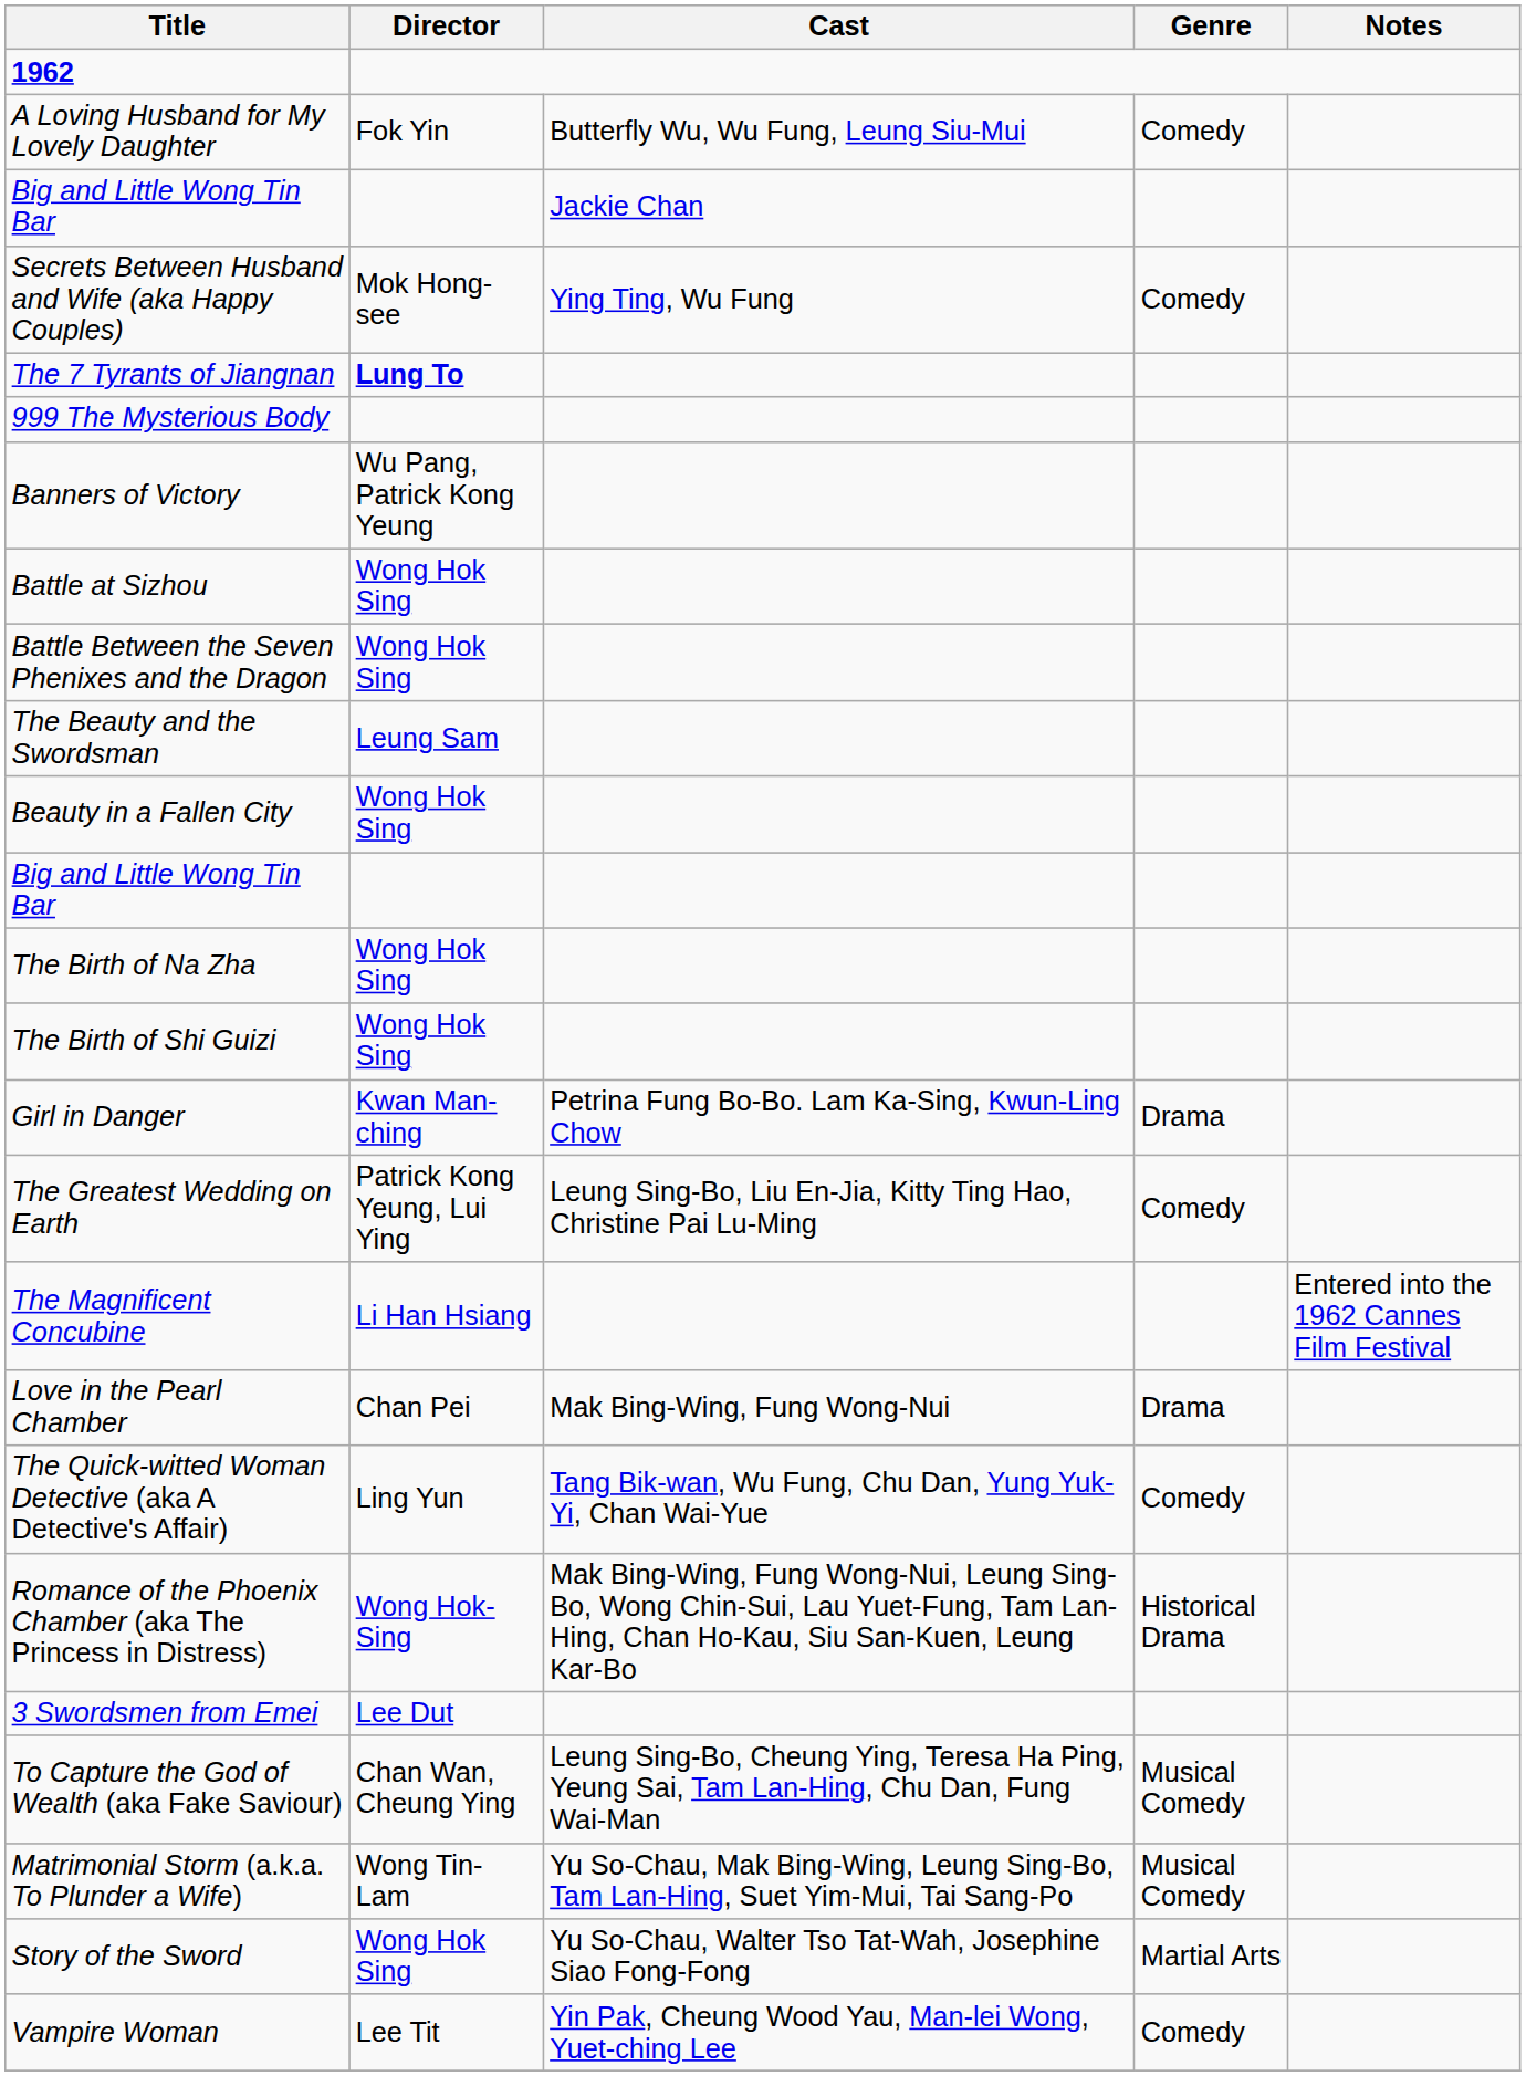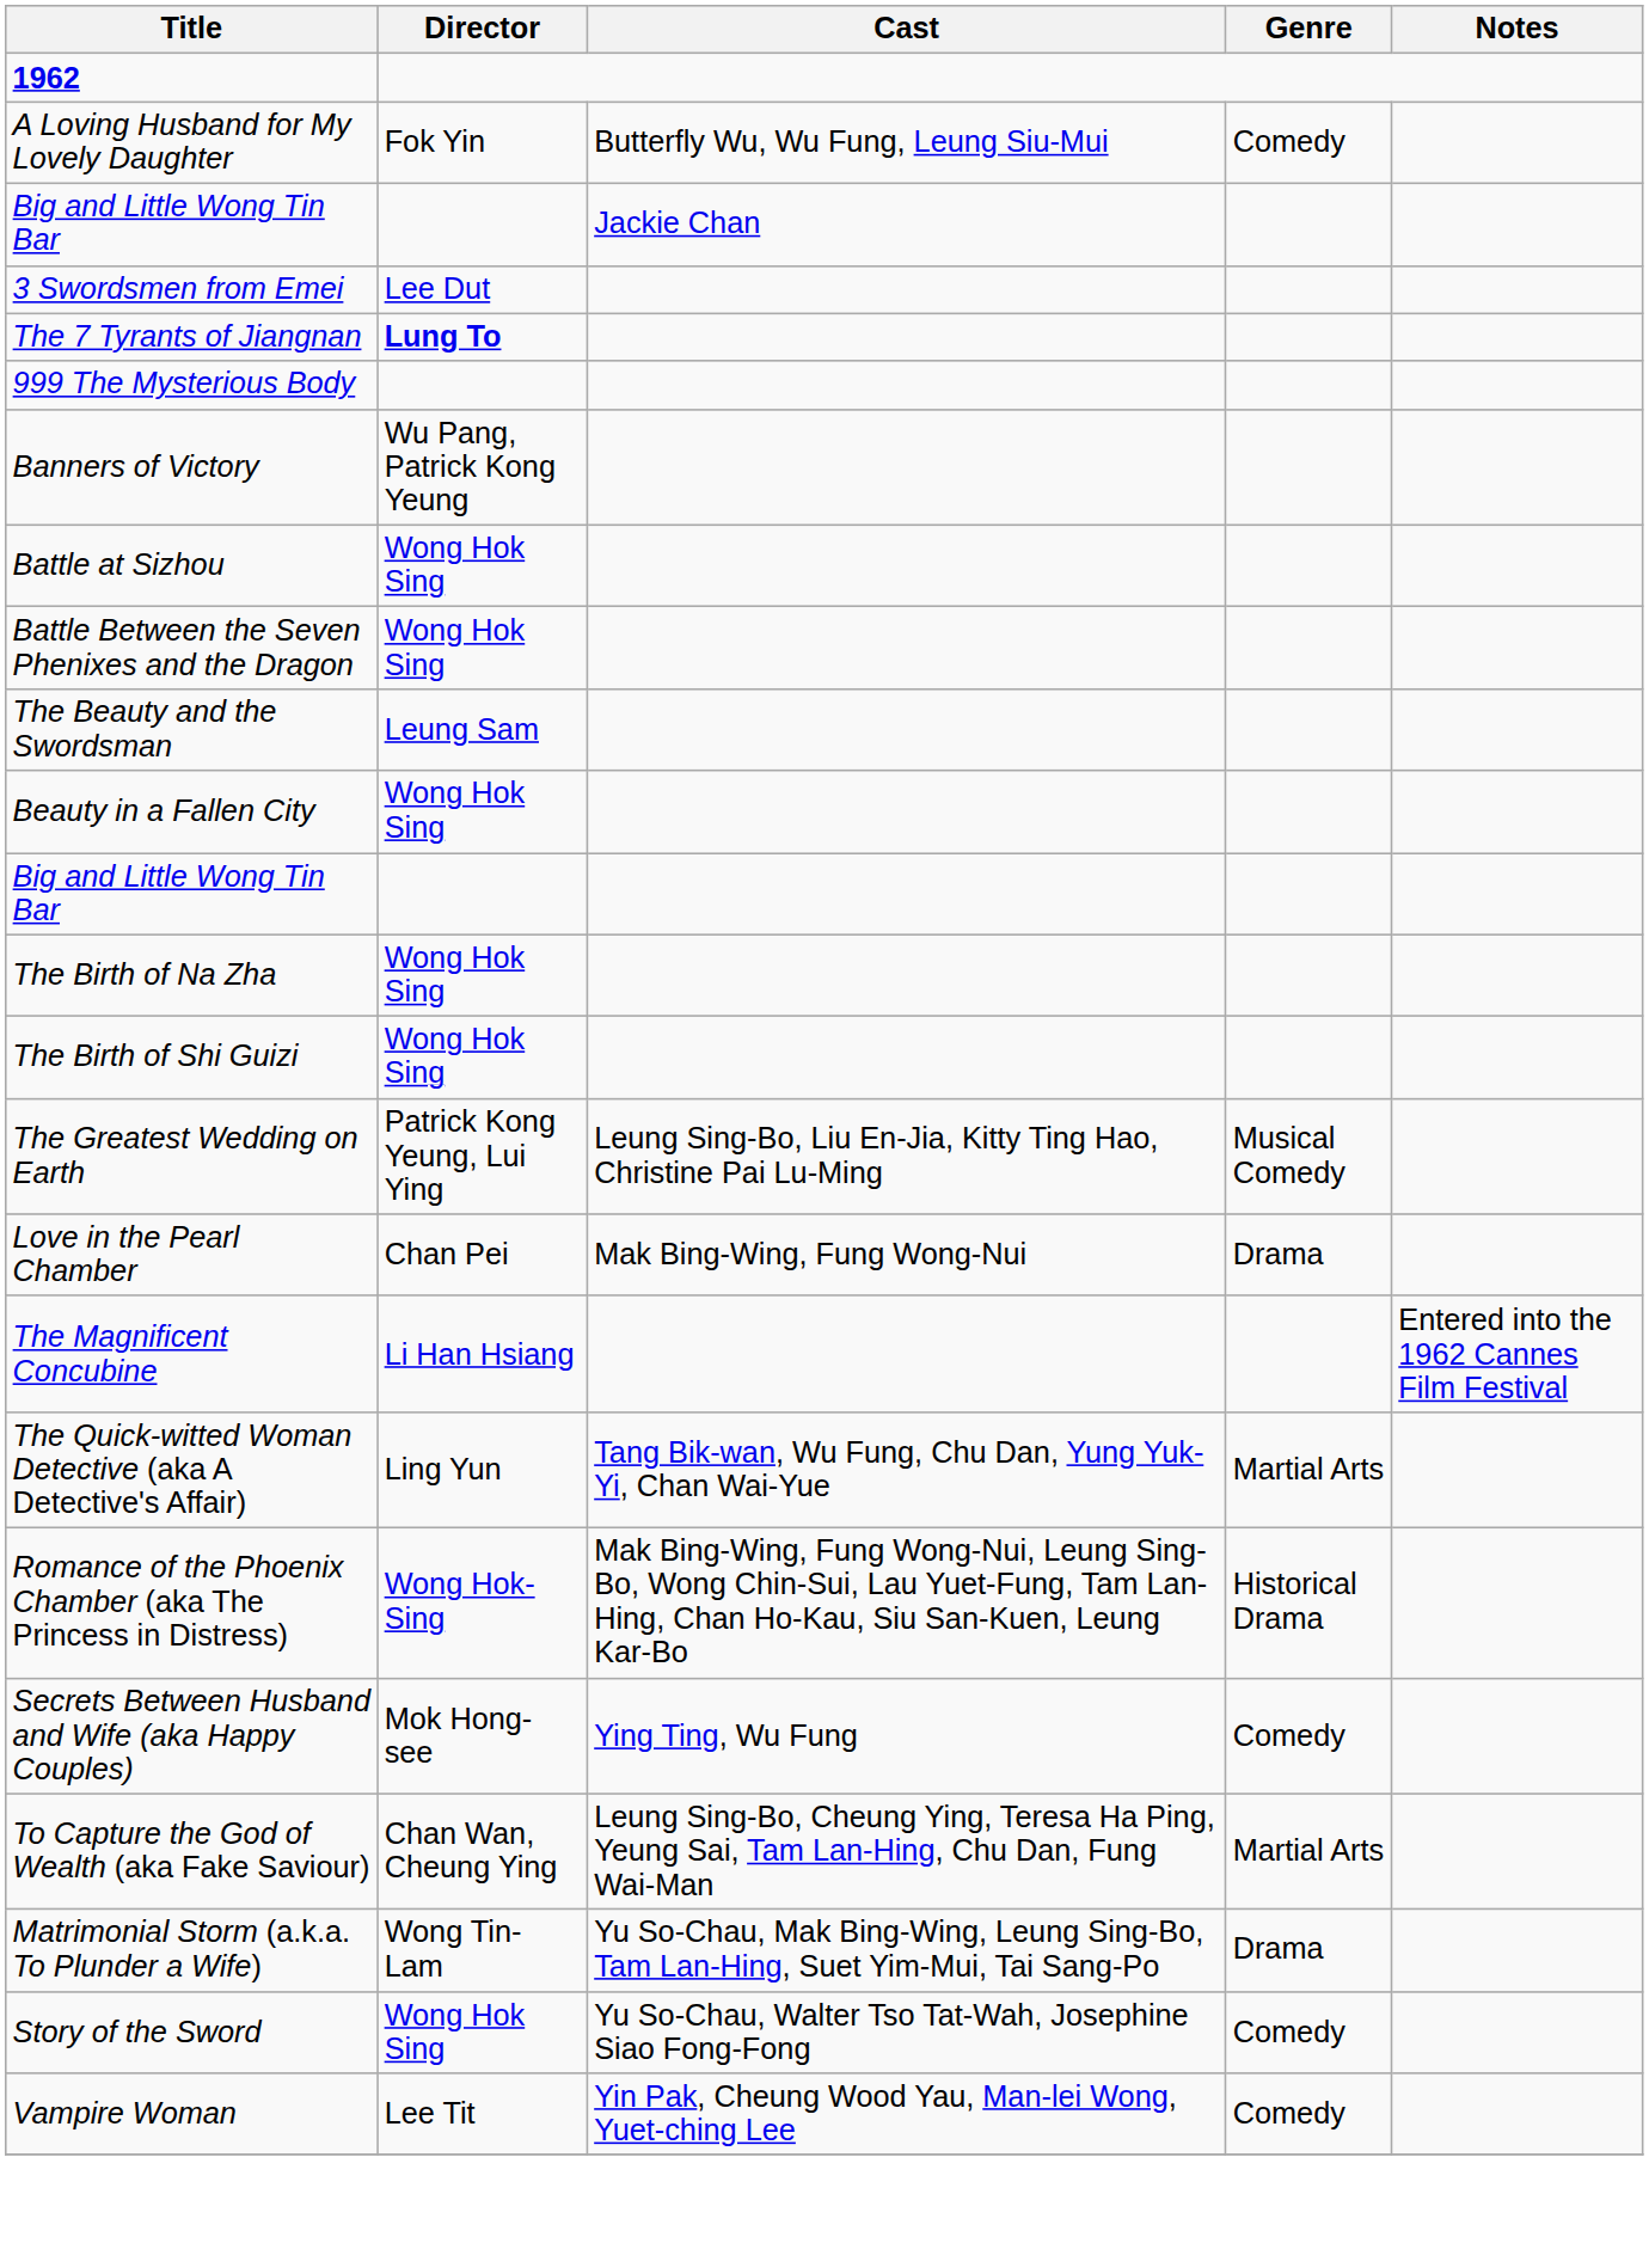rows swapped: 3 Swordsmen from Emei <-> Secrets Between Husband and Wife (aka Happy Couples)
- row: Girl in Danger | Kwan Man-ching | Petrina Fung Bo-Bo. Lam Ka-Sing, Kwun-Ling Chow | Drama
The Greatest Wedding on Earth | Genre: Comedy -> Musical Comedy
rows swapped: Love in the Pearl Chamber <-> The Magnificent Concubine
The Quick-witted Woman Detective (aka A Detective's Affair) | Genre: Comedy -> Martial Arts
To Capture the God of Wealth (aka Fake Saviour) | Genre: Musical Comedy -> Martial Arts
Matrimonial Storm (a.k.a. To Plunder a Wife) | Genre: Musical Comedy -> Drama
Story of the Sword | Genre: Martial Arts -> Comedy
